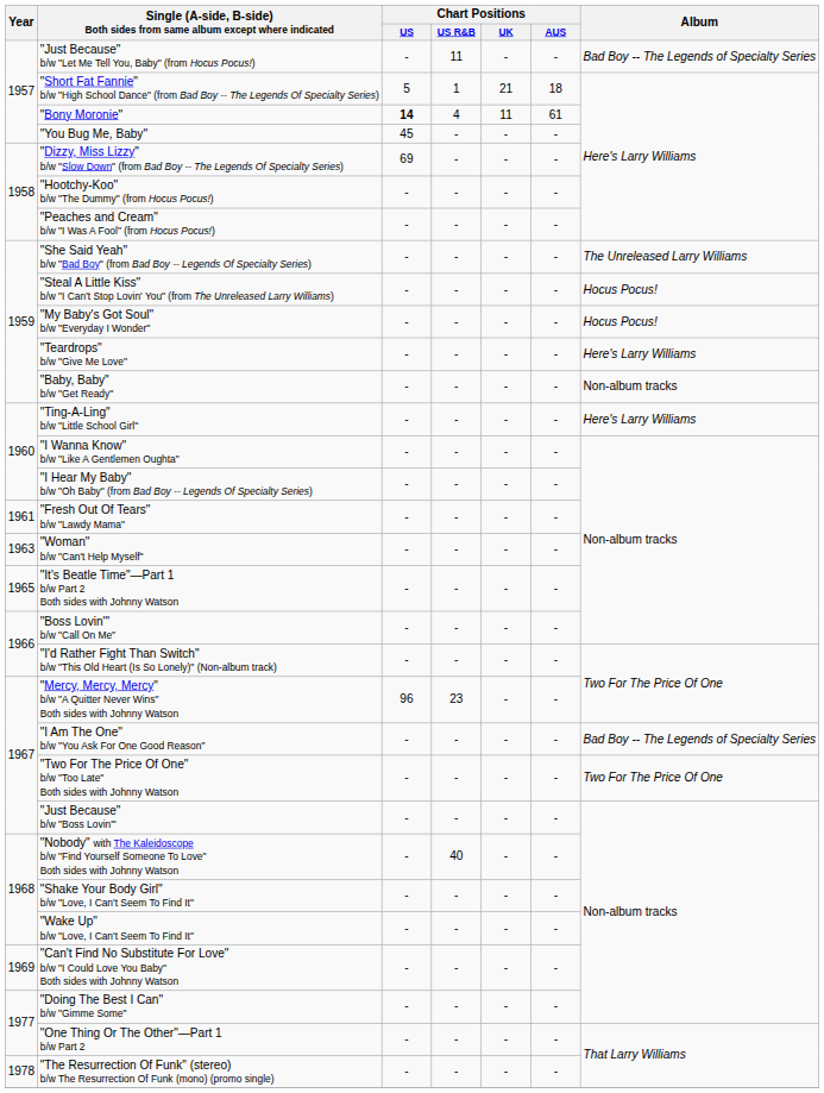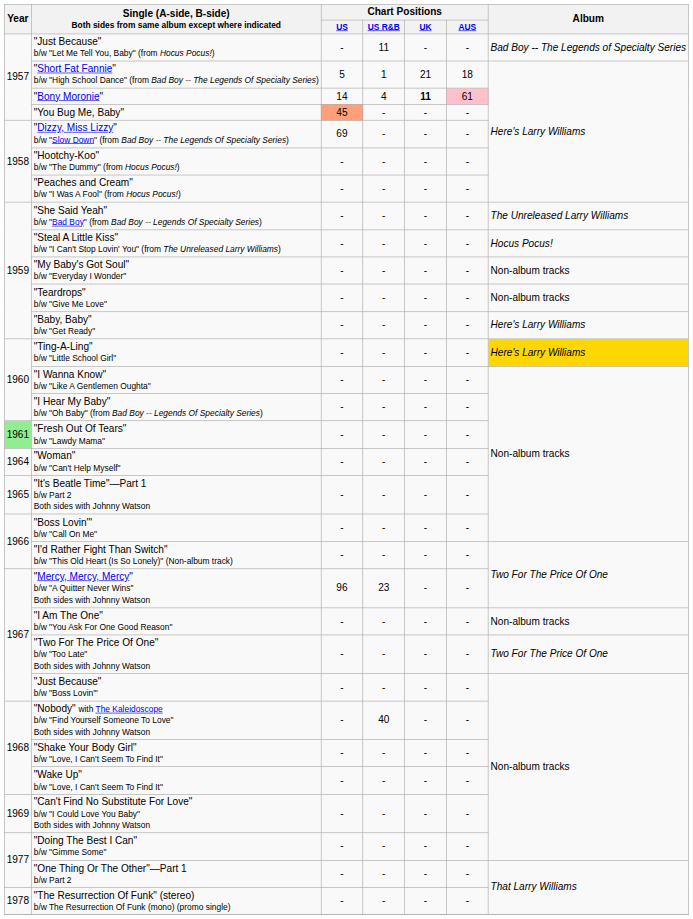"Bony Moronie" | Chart Positions / US: bold -> normal
"Bony Moronie" | Chart Positions / UK: normal -> bold
"Bony Moronie" | Chart Positions / AUS: no background -> pink background
"You Bug Me, Baby" | Chart Positions / US: no background -> lightsalmon background
"My Baby's Got Soul" b/w "Everyday I Wonder" | Album: Hocus Pocus! -> Non-album tracks
"Teardrops" b/w "Give Me Love" | Album: Here's Larry Williams -> Non-album tracks
"Baby, Baby" b/w "Get Ready" | Album: Non-album tracks -> Here's Larry Williams
"Ting-A-Ling" b/w "Little School Girl" | Album: no background -> gold background
"Fresh Out Of Tears" b/w "Lawdy Mama" | Year: no background -> lightgreen background
"Woman" b/w "Can't Help Myself" | Year: 1963 -> 1964
"I Am The One" b/w "You Ask For One Good Reason" | Album: Bad Boy -- The Legends of Specialty Series -> Non-album tracks
